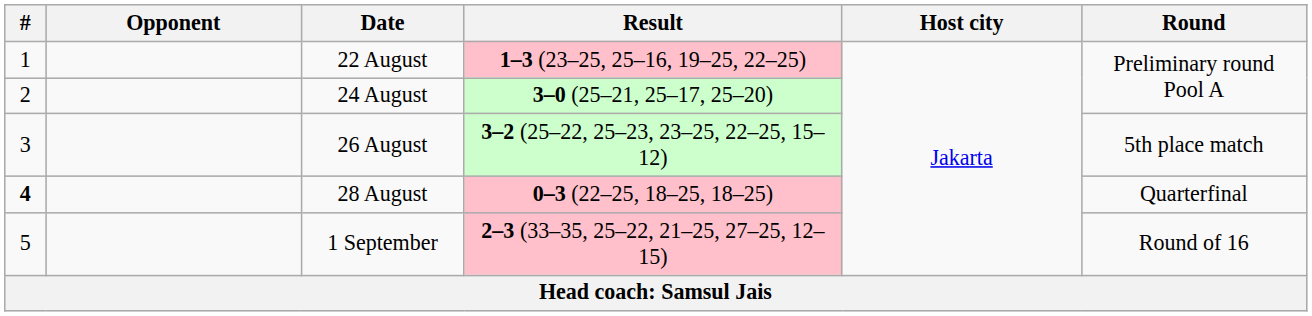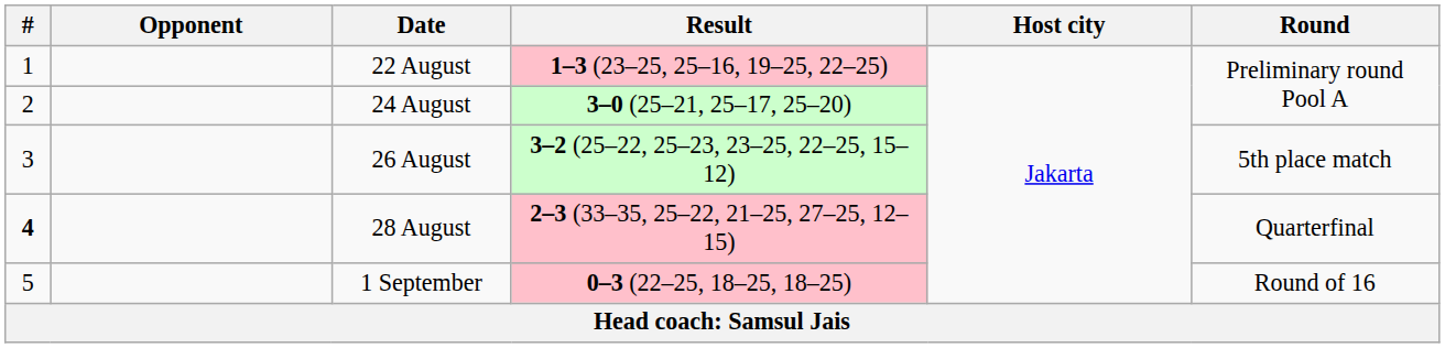28 August | Result: 0–3 (22–25, 18–25, 18–25) -> 2–3 (33–35, 25–22, 21–25, 27–25, 12–15)
1 September | Result: 2–3 (33–35, 25–22, 21–25, 27–25, 12–15) -> 0–3 (22–25, 18–25, 18–25)
